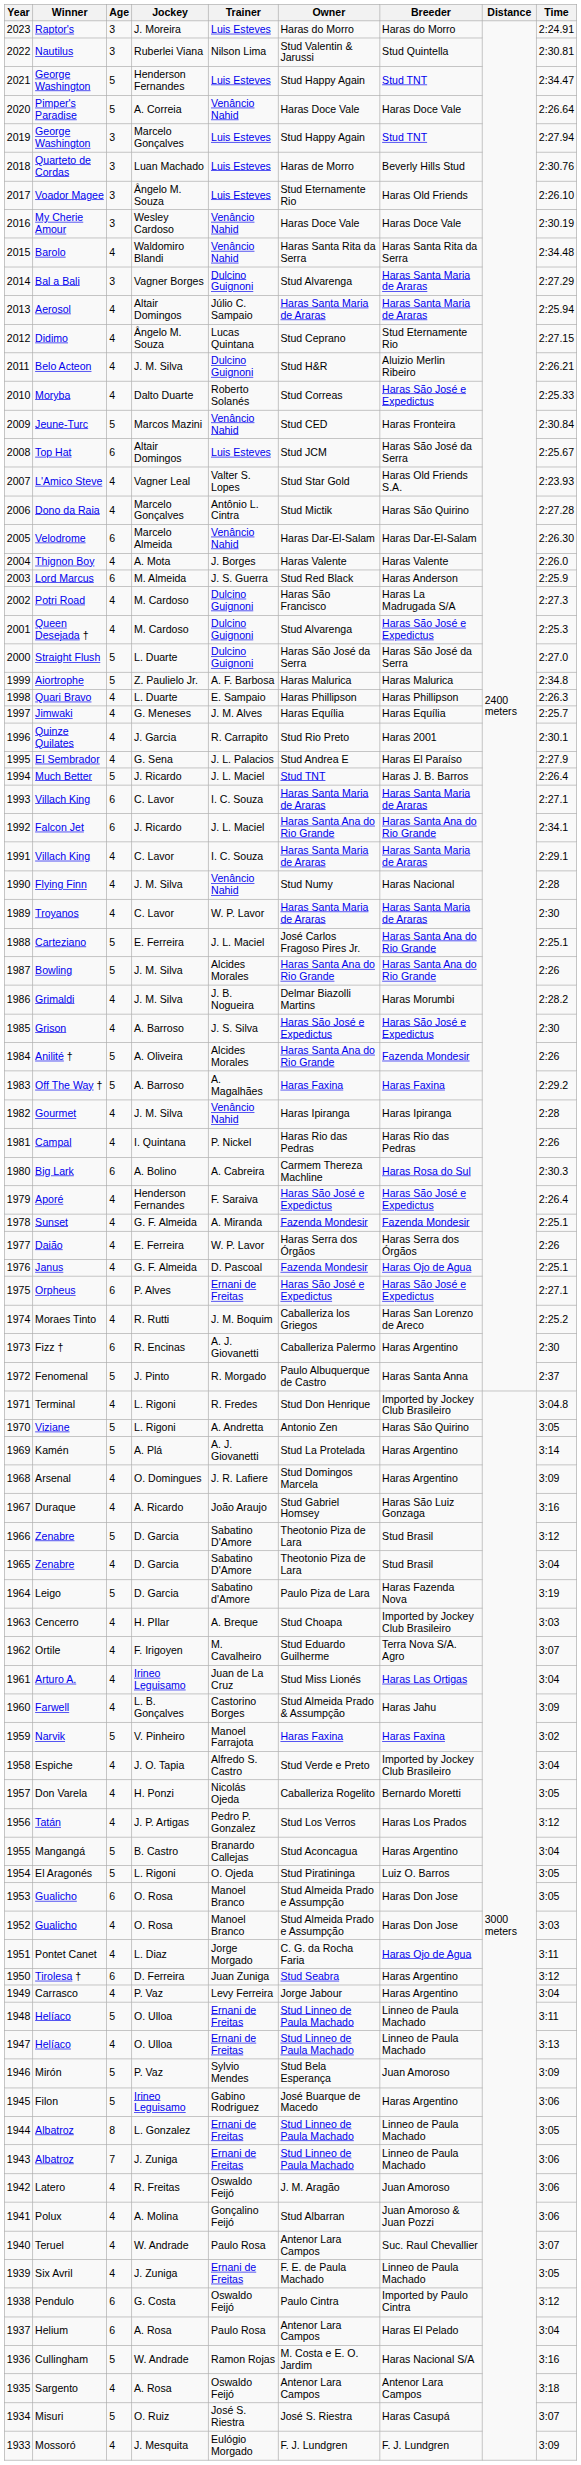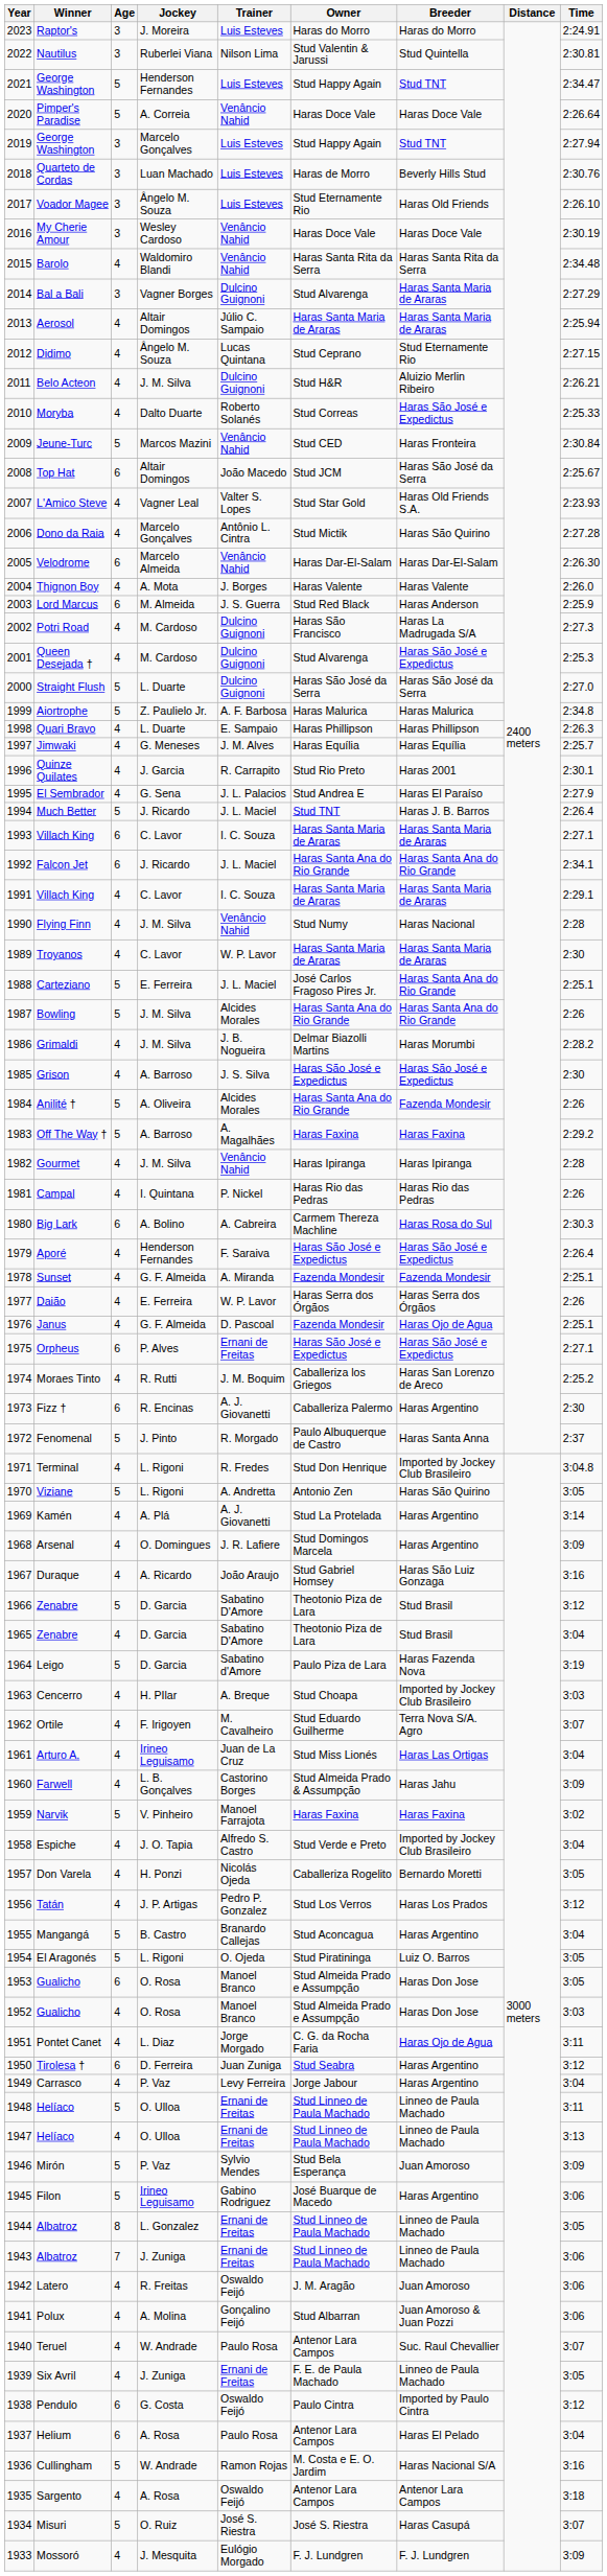Top Hat | Trainer: Luis Esteves -> João Macedo
Kamén | Age: 5 -> 4
